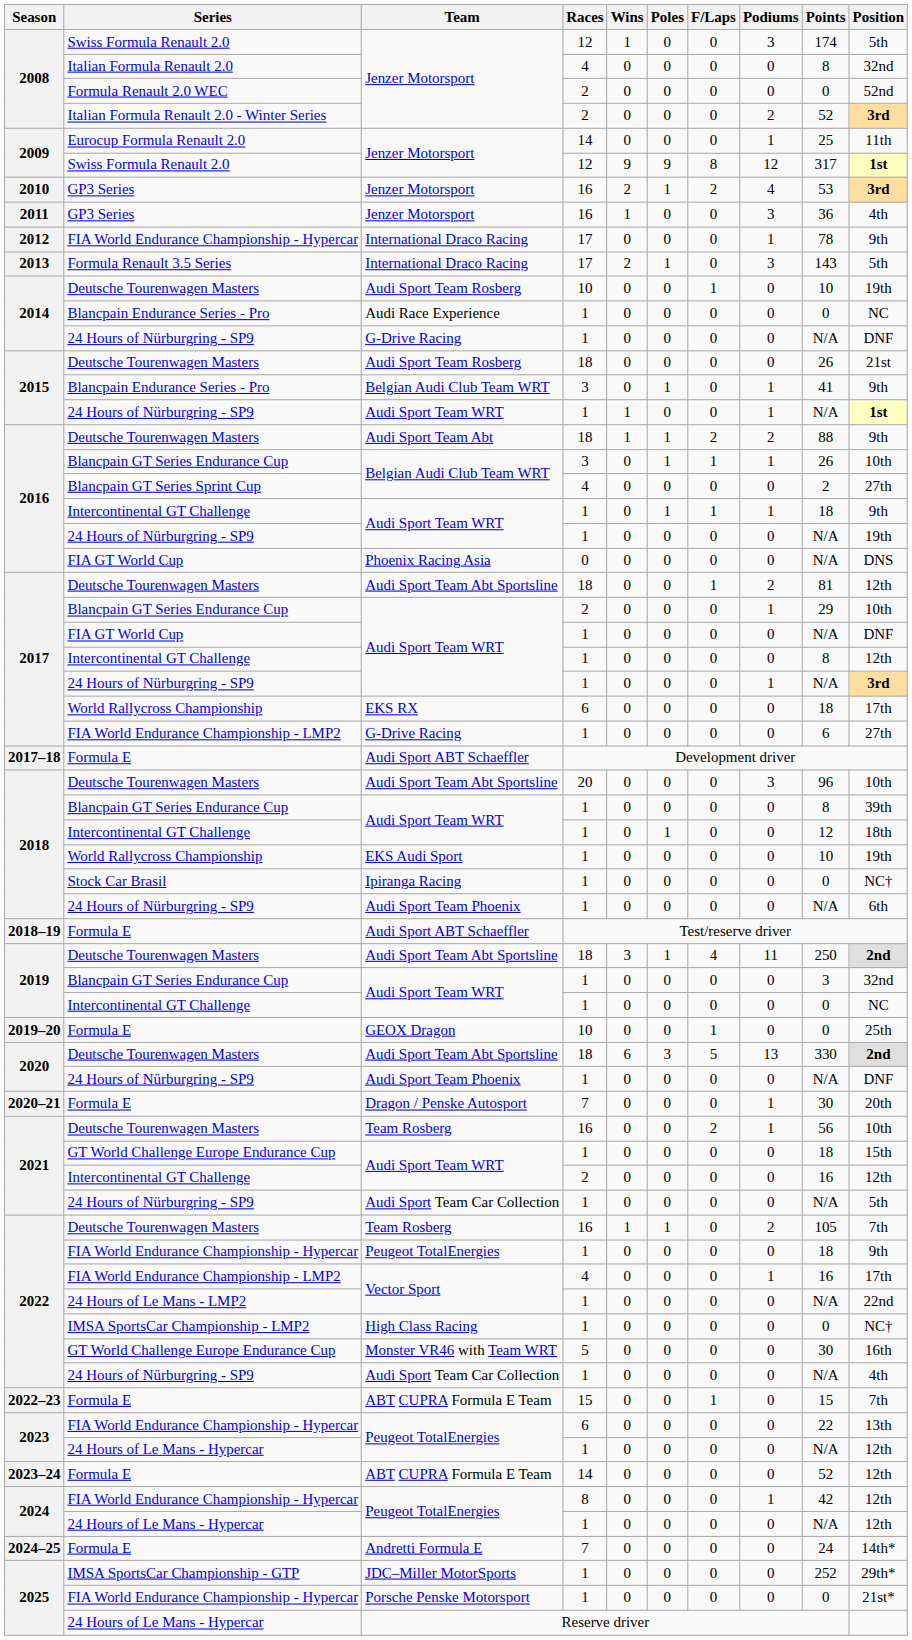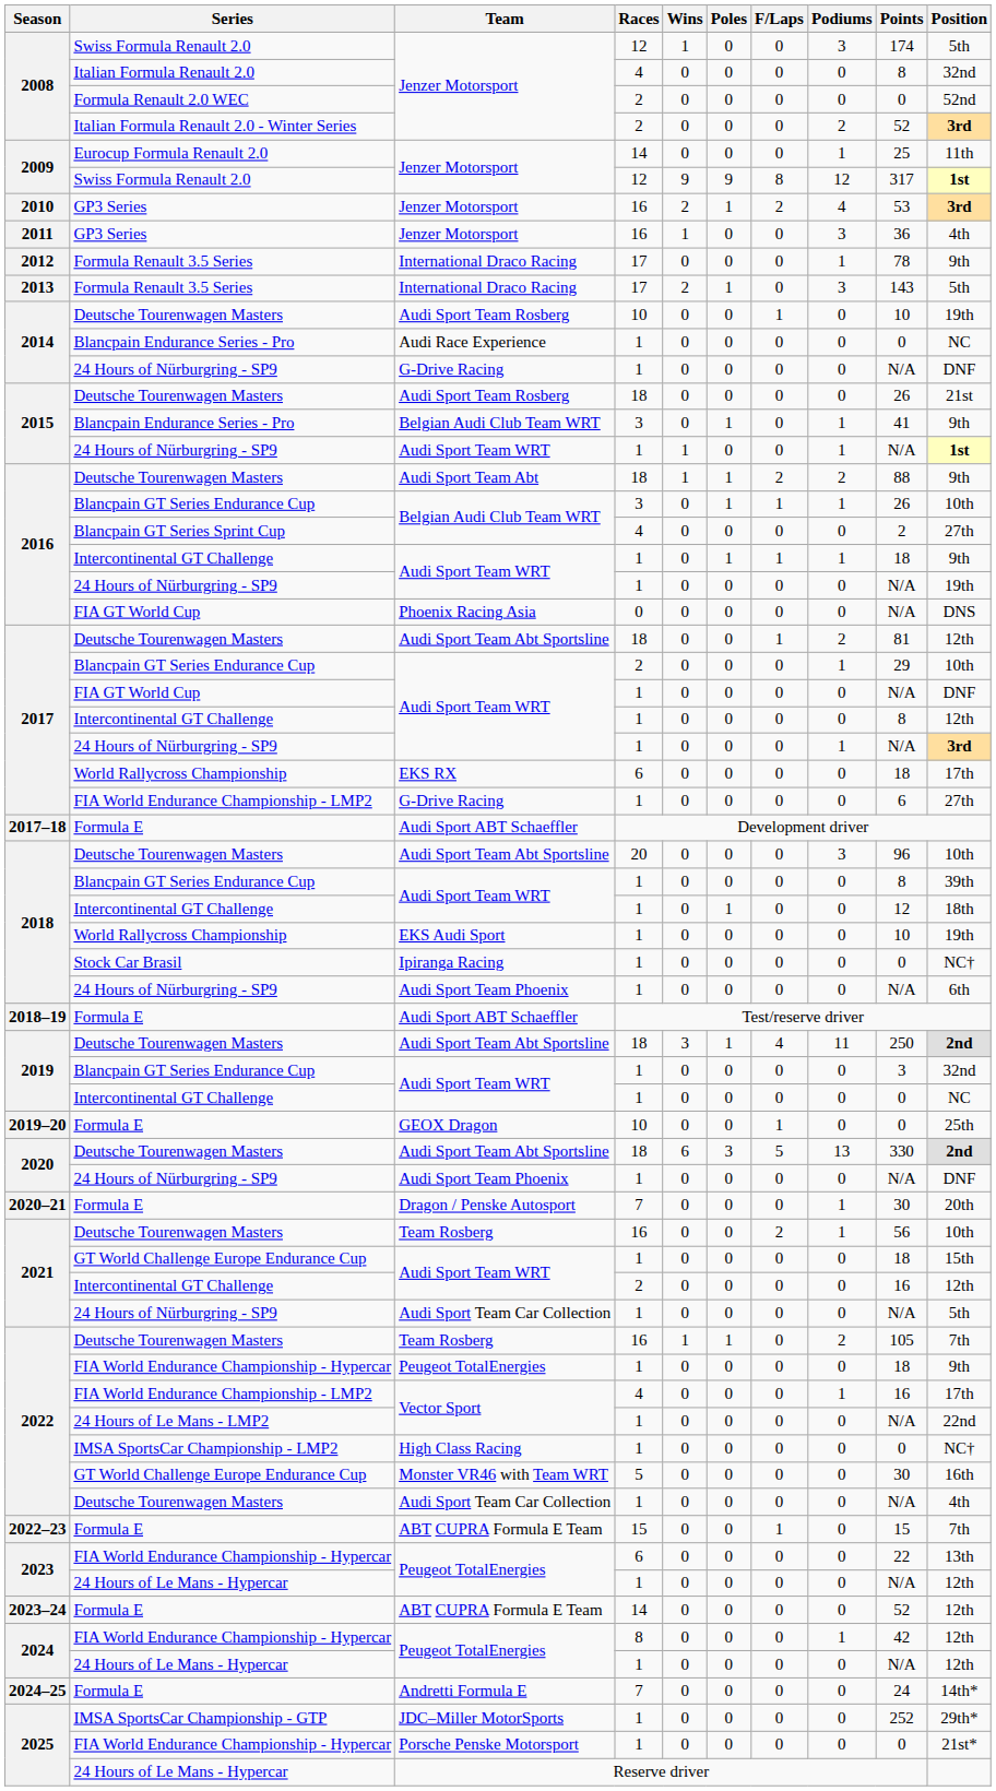2012 / International Draco Racing | Series: FIA World Endurance Championship - Hypercar -> Formula Renault 3.5 Series
2022 / Audi Sport Team Car Collection | Series: 24 Hours of Nürburgring - SP9 -> Deutsche Tourenwagen Masters
